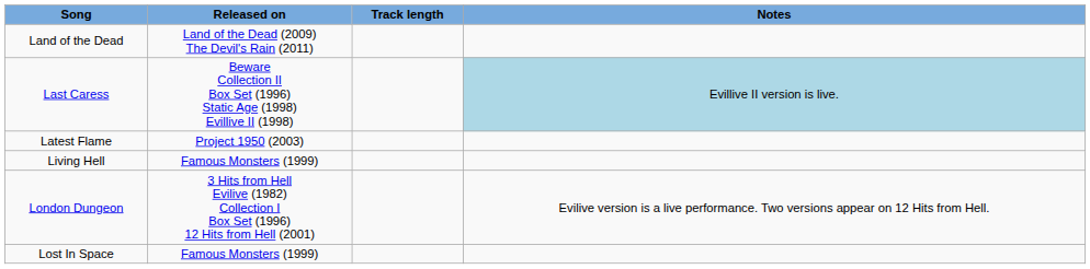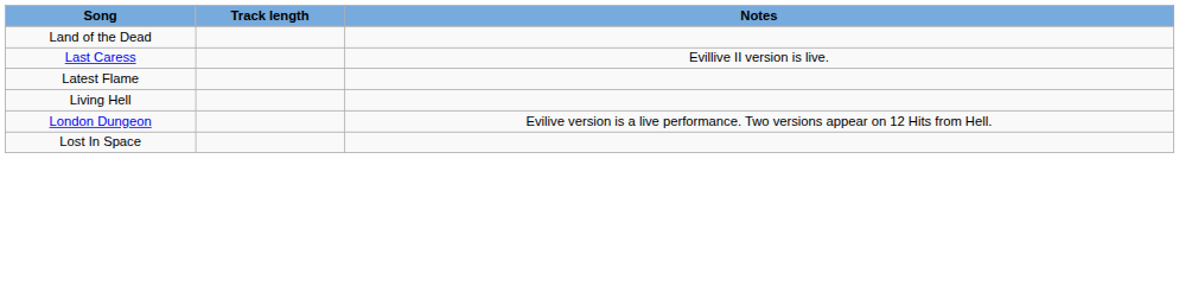- column: Released on | Land of the Dead (2009) The Devil's Rain (2011) | Beware Collection II Box Set (1996) Static Age (1998) Evillive II (1998) | Project 1950 (2003) | Famous Monsters (1999) | 3 Hits from Hell Evilive (1982) Collection I Box Set (1996) 12 Hits from Hell (2001) | Famous Monsters (1999)
Last Caress | Notes: lightblue background -> no background
